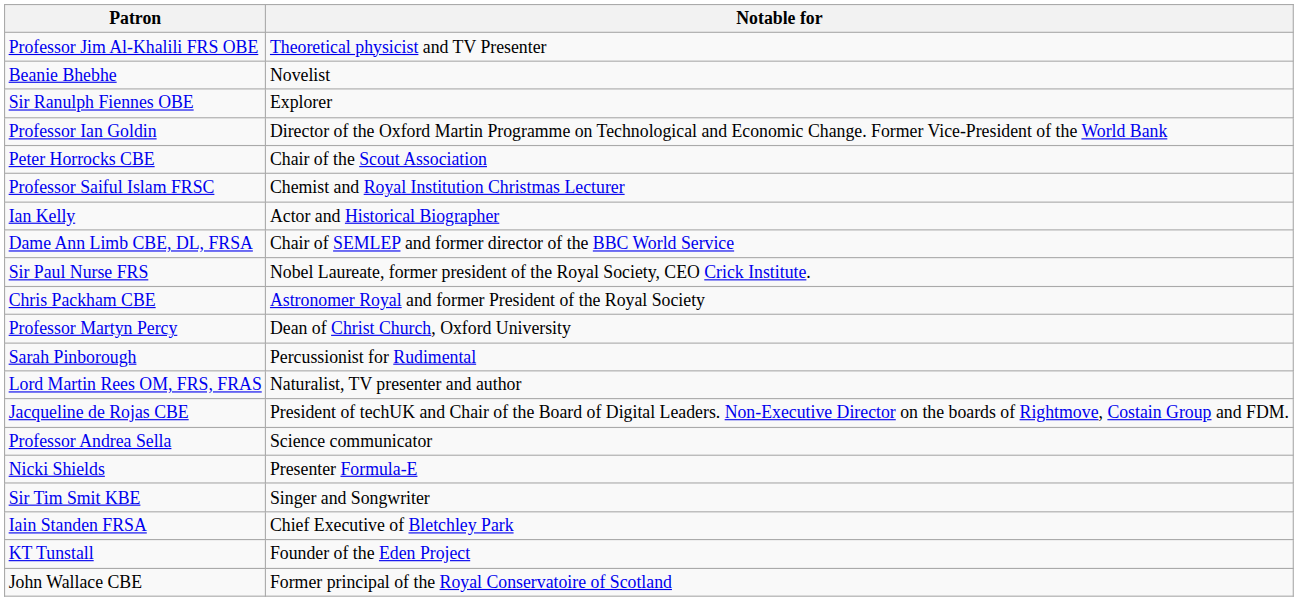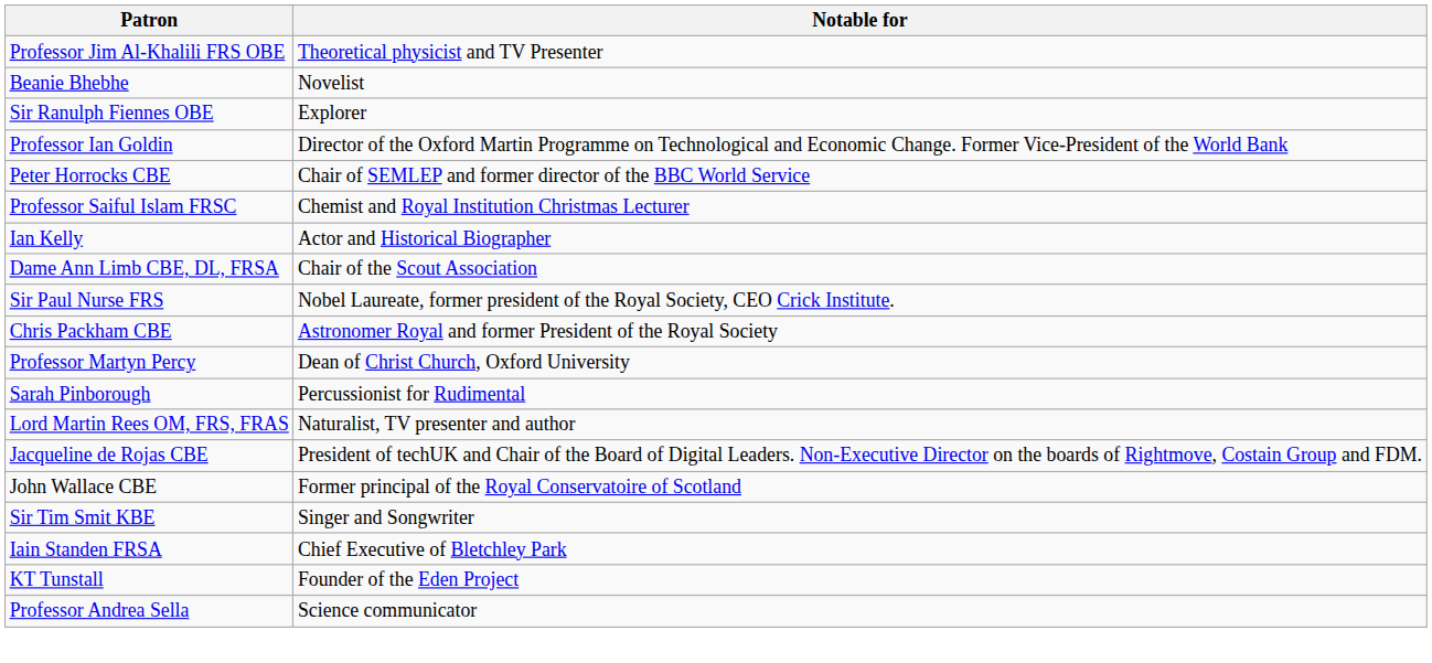Peter Horrocks CBE | Notable for: Chair of the Scout Association -> Chair of SEMLEP and former director of the BBC World Service
Dame Ann Limb CBE, DL, FRSA | Notable for: Chair of SEMLEP and former director of the BBC World Service -> Chair of the Scout Association
rows swapped: Professor Andrea Sella <-> John Wallace CBE
- row: Nicki Shields | Presenter Formula-E
